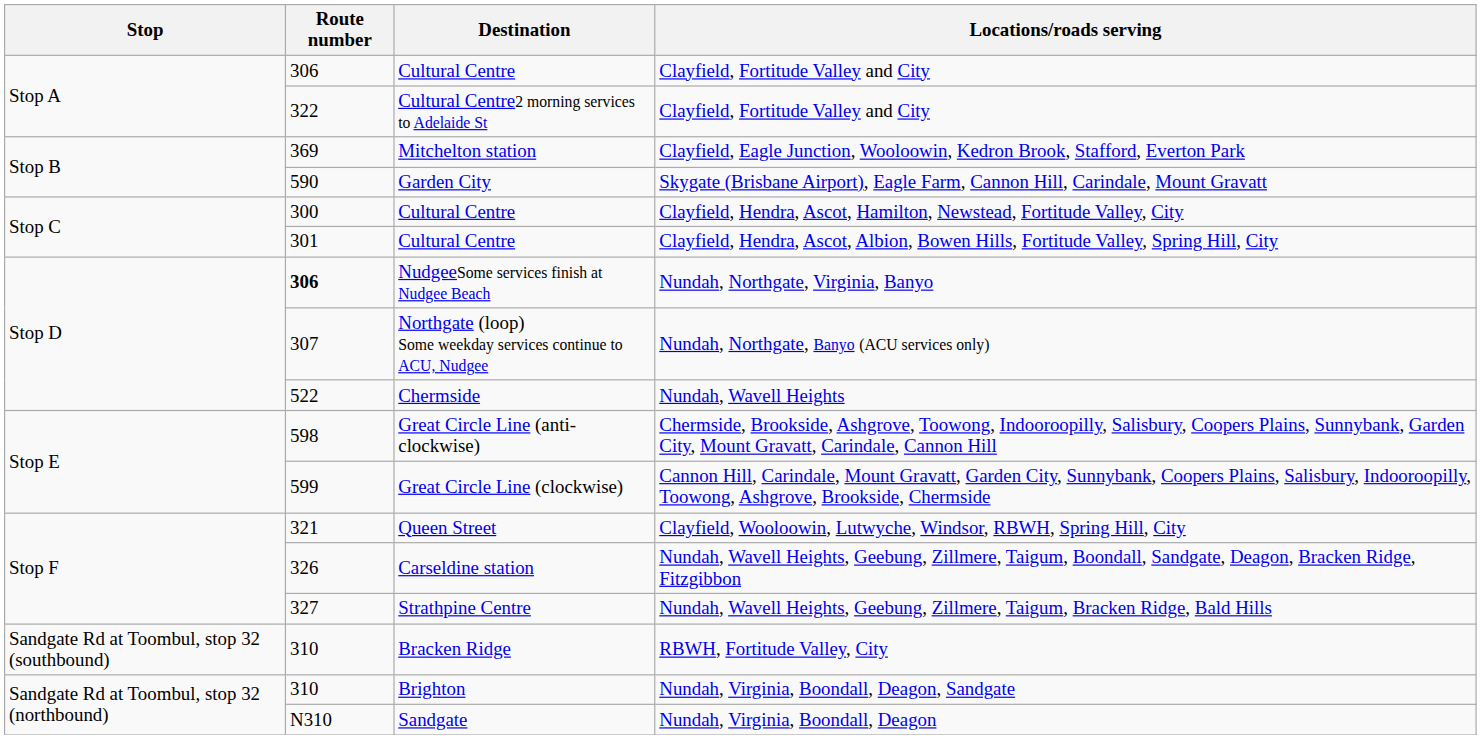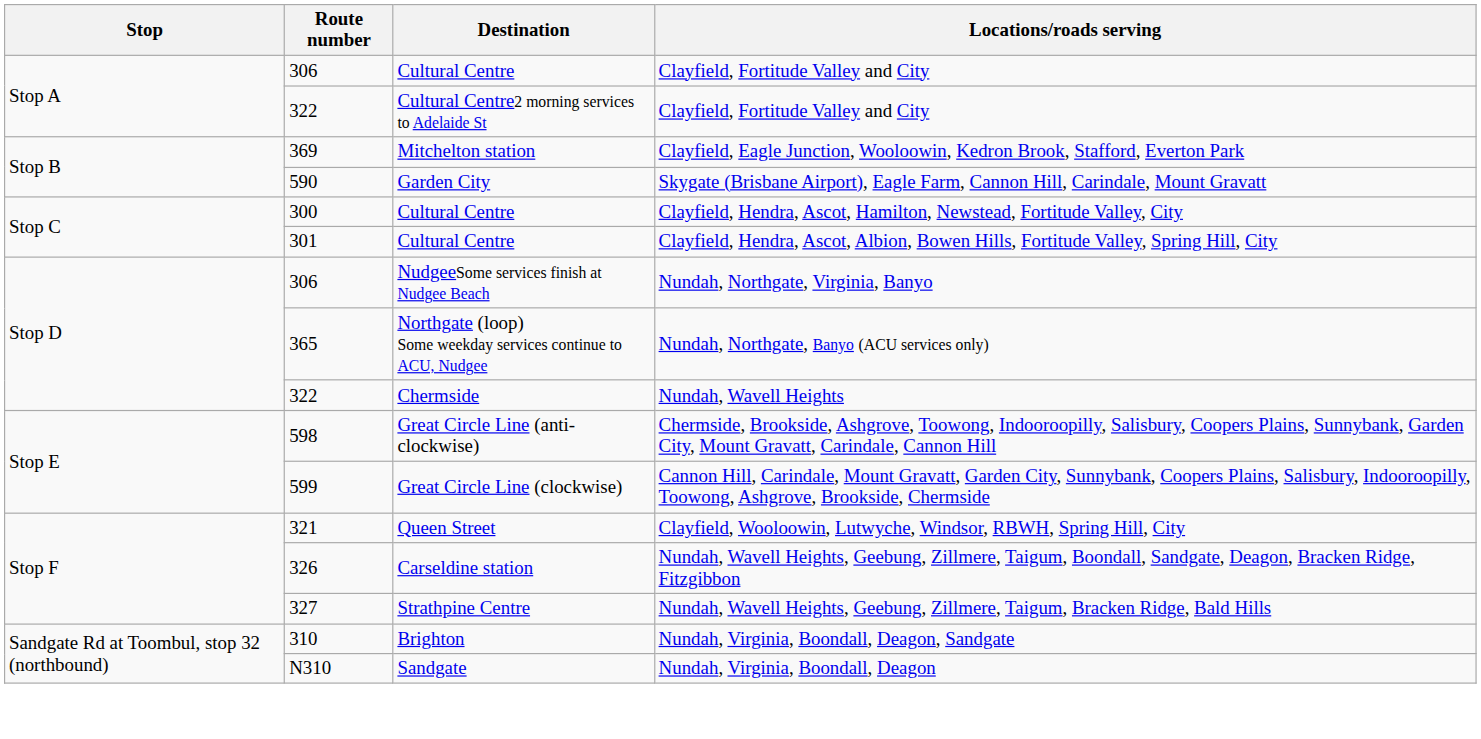Nundah, Northgate, Virginia, Banyo | Route number: bold -> normal
Nundah, Northgate, Banyo (ACU services only) | Route number: 307 -> 365
Nundah, Wavell Heights | Route number: 522 -> 322
- row: Sandgate Rd at Toombul, stop 32 (southbound) | 310 | Bracken Ridge | RBWH, Fortitude Valley, City
